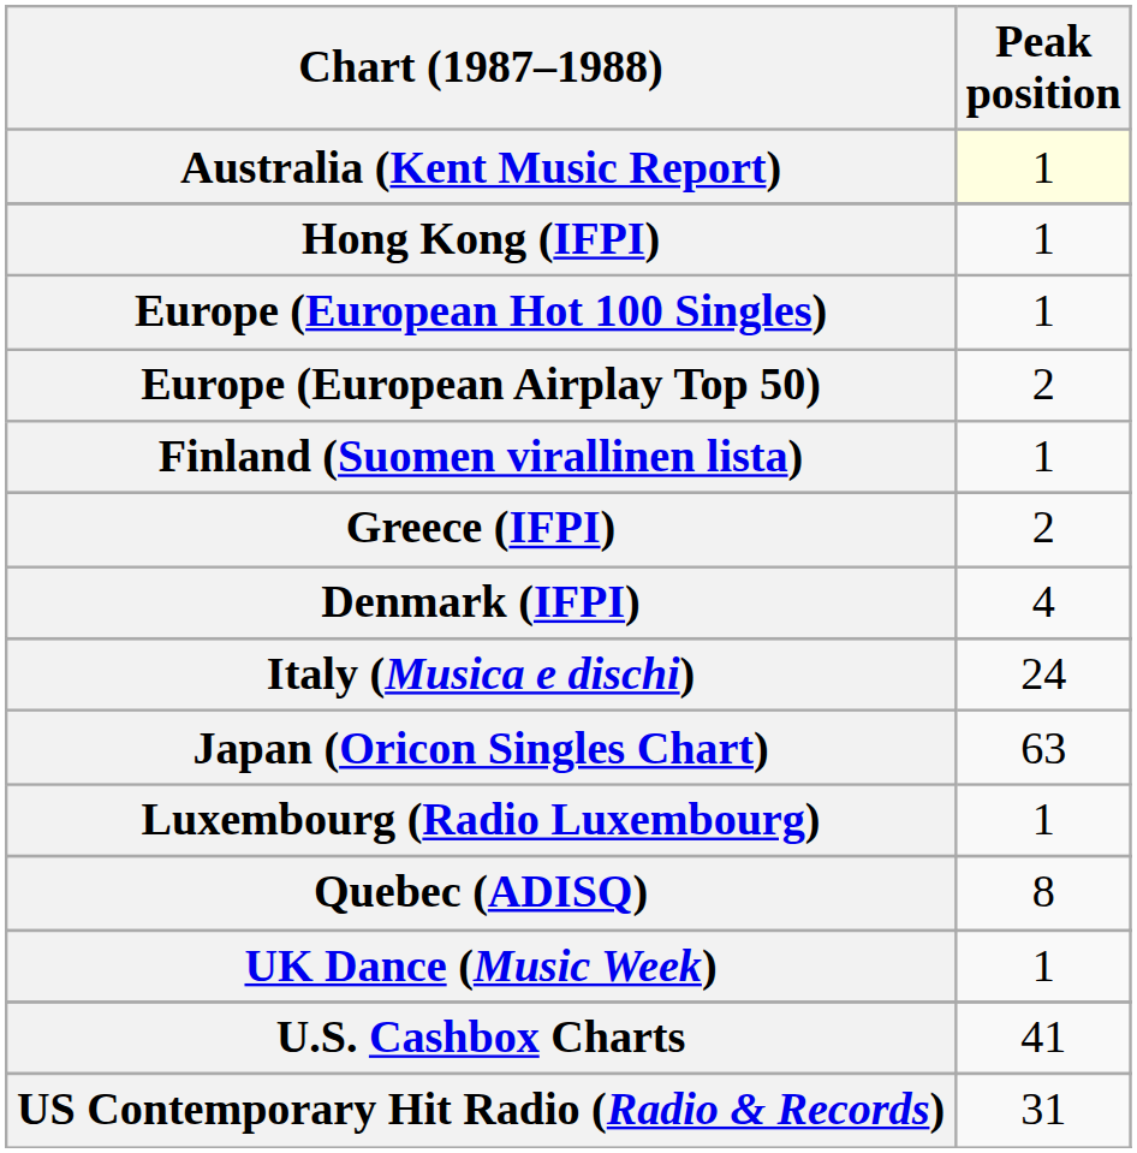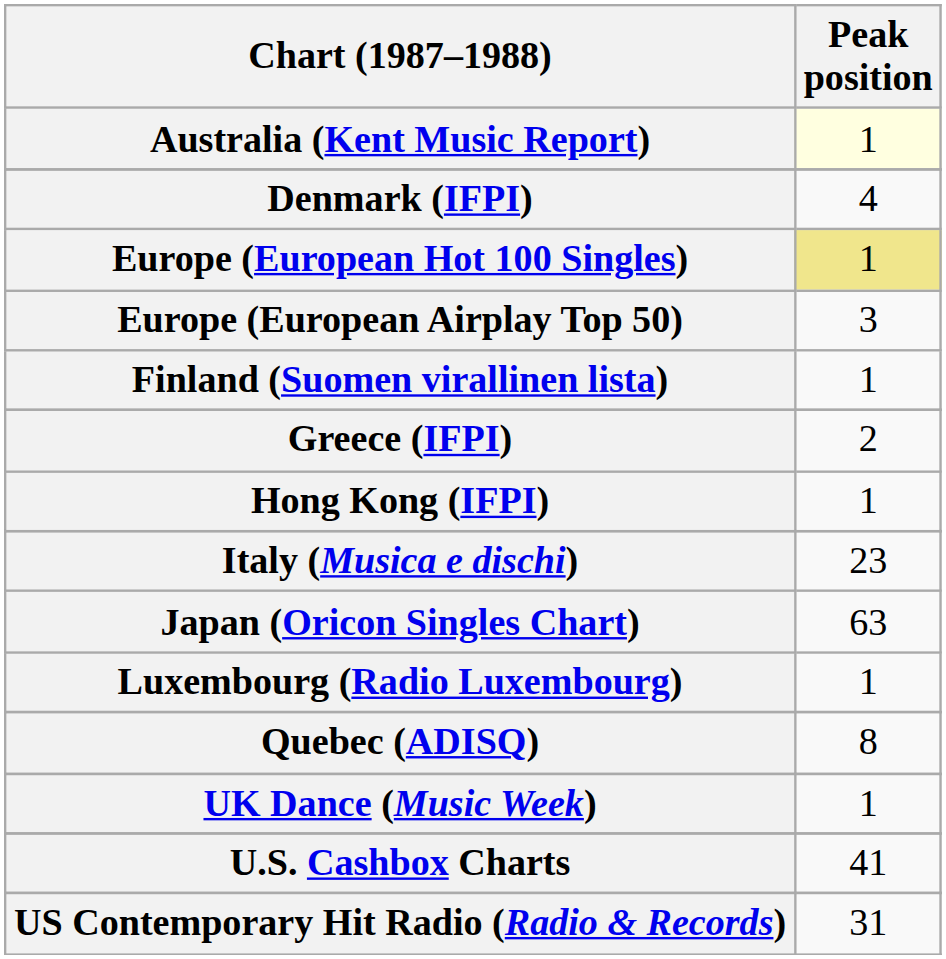rows swapped: Denmark (IFPI) <-> Hong Kong (IFPI)
Europe (European Hot 100 Singles) | Peak position: no background -> khaki background
Europe (European Airplay Top 50) | Peak position: 2 -> 3
Italy (Musica e dischi) | Peak position: 24 -> 23
